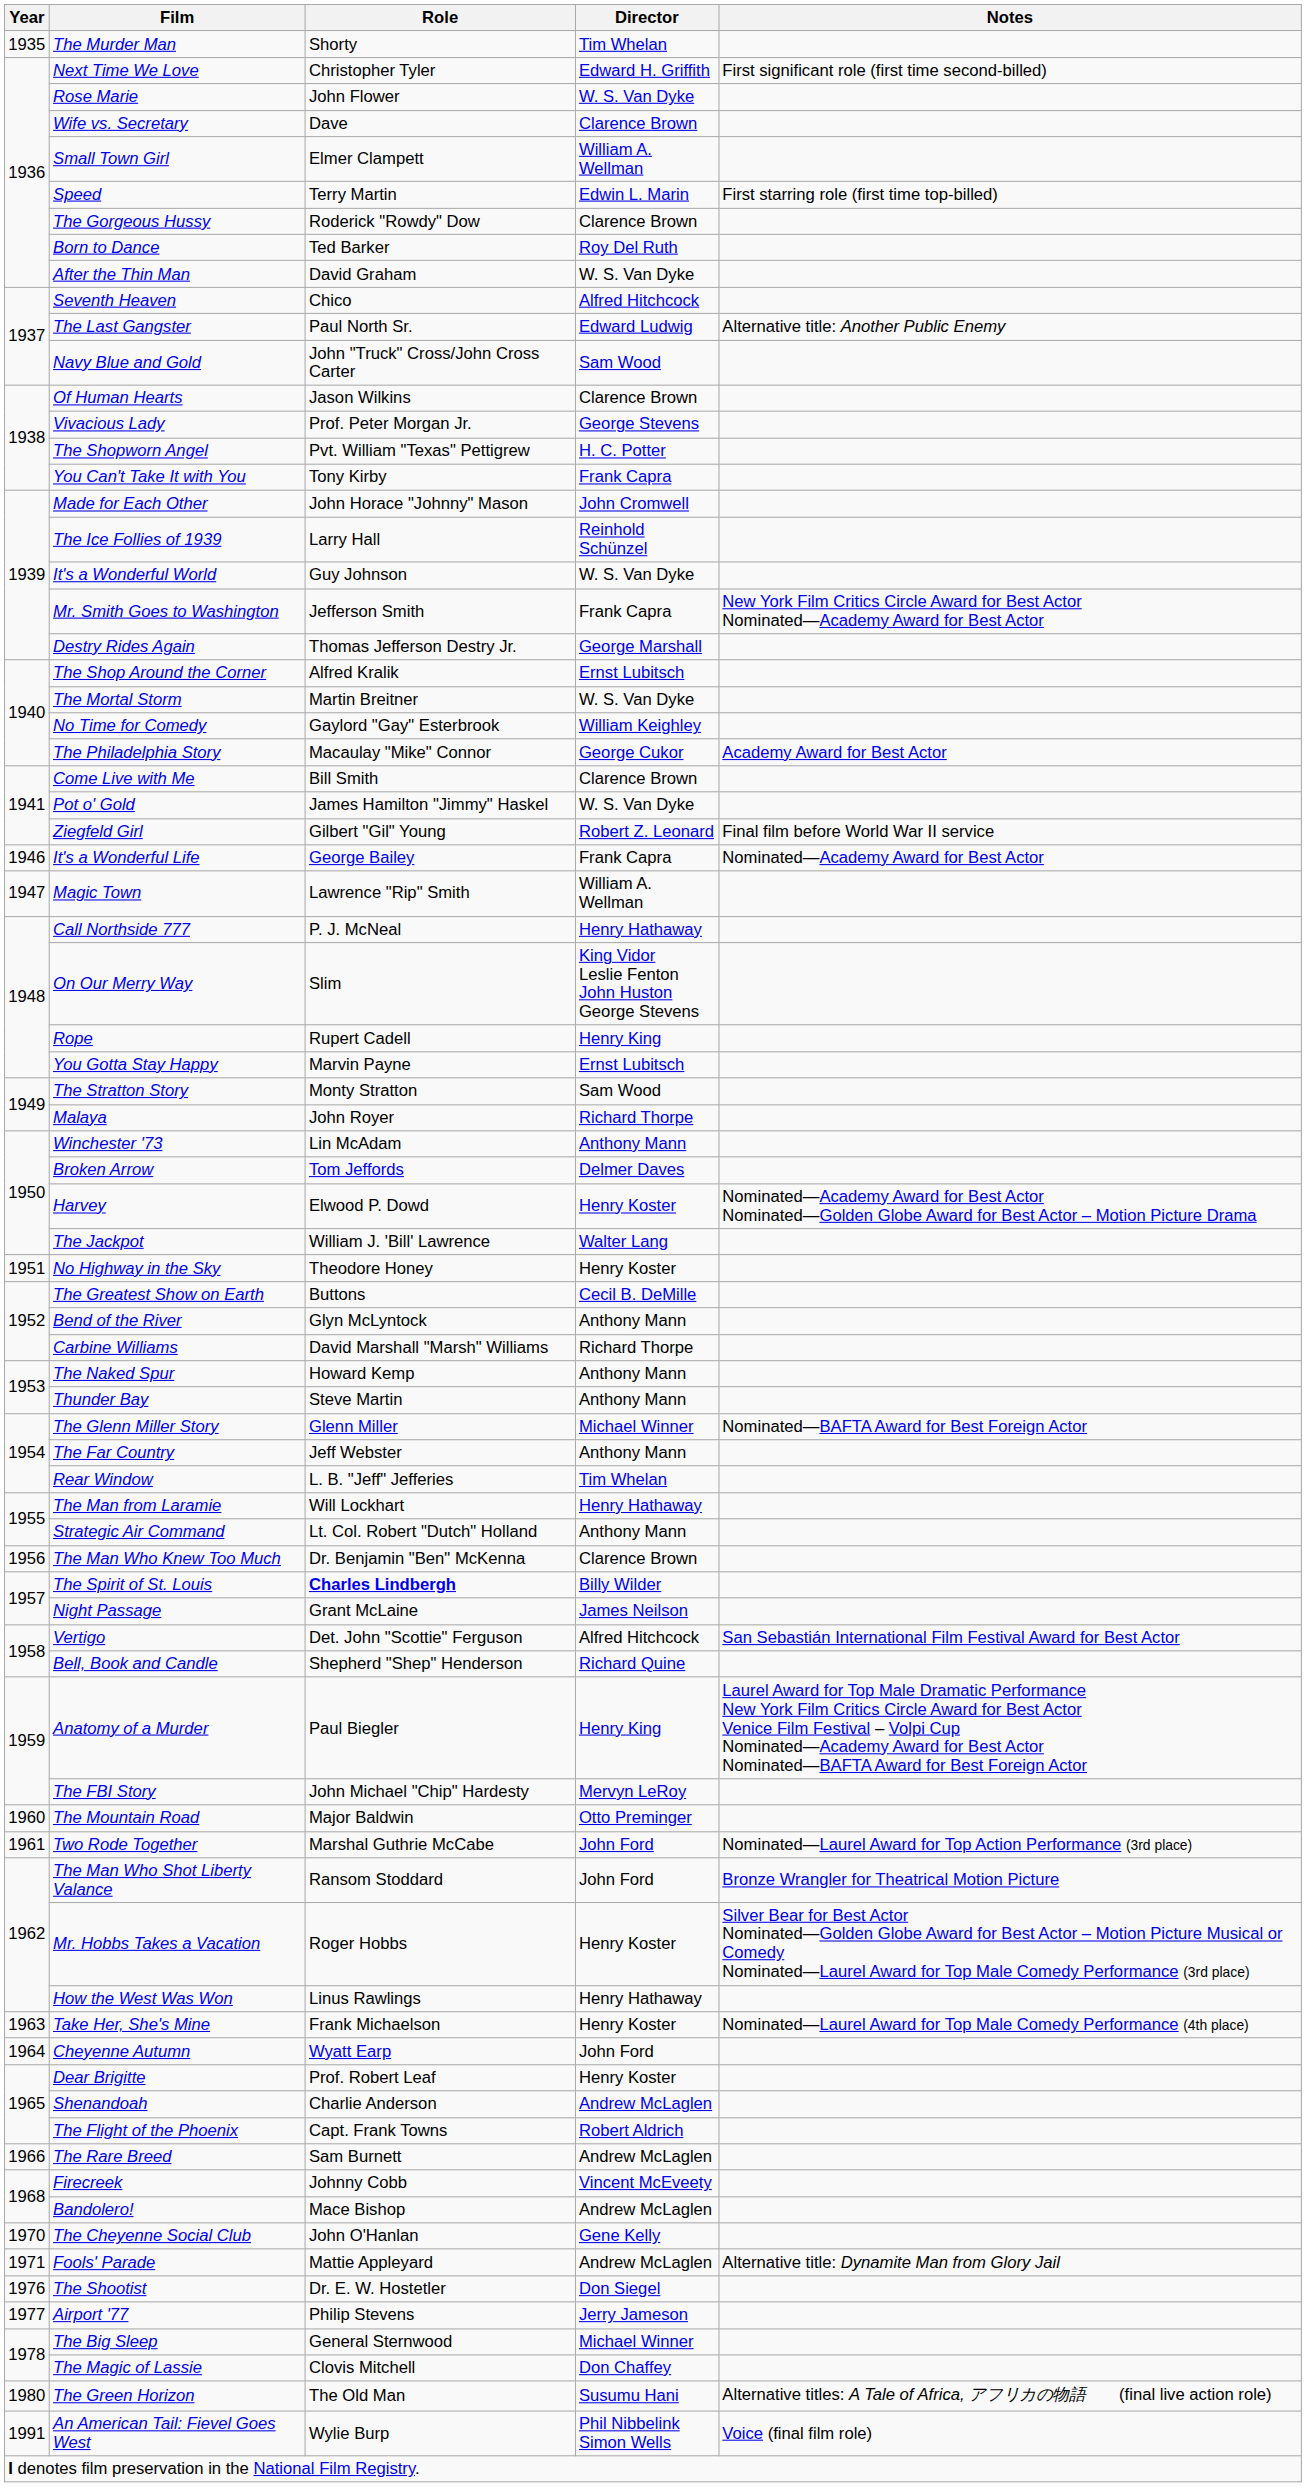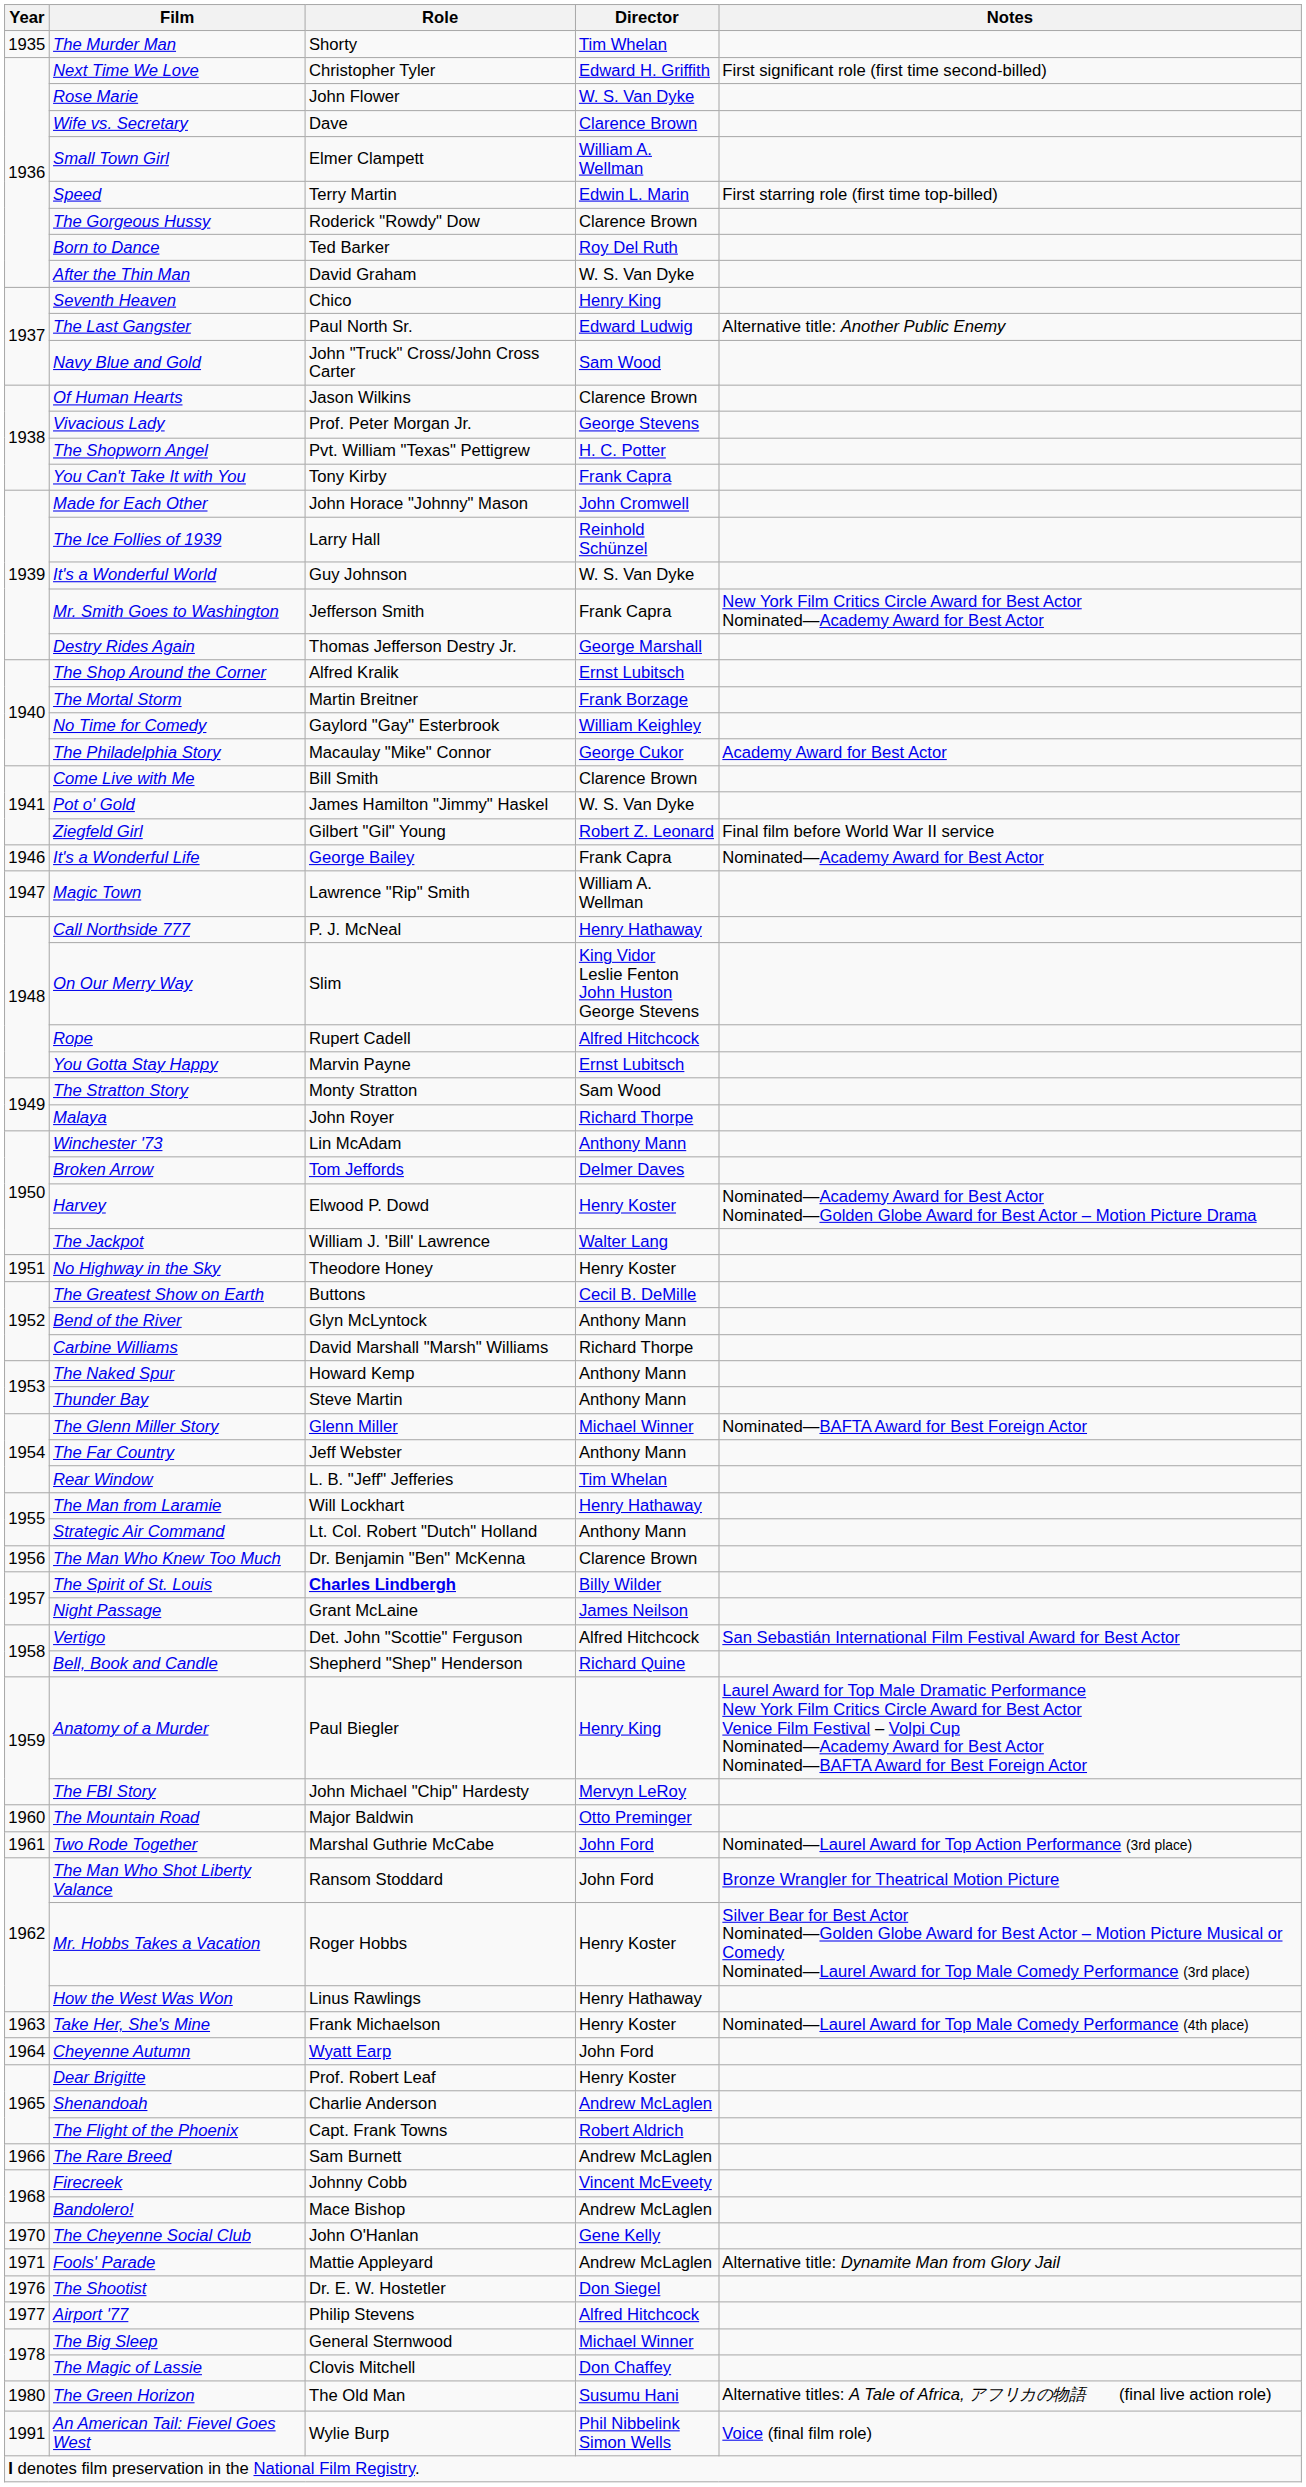Seventh Heaven | Director: Alfred Hitchcock -> Henry King
The Mortal Storm | Director: W. S. Van Dyke -> Frank Borzage
Rope | Director: Henry King -> Alfred Hitchcock
Airport '77 | Director: Jerry Jameson -> Alfred Hitchcock
